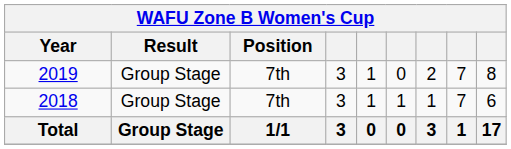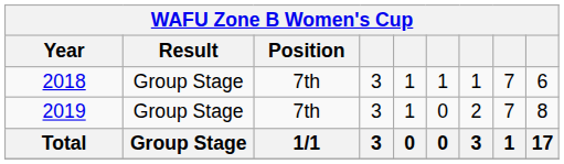rows swapped: 2018 <-> 2019
